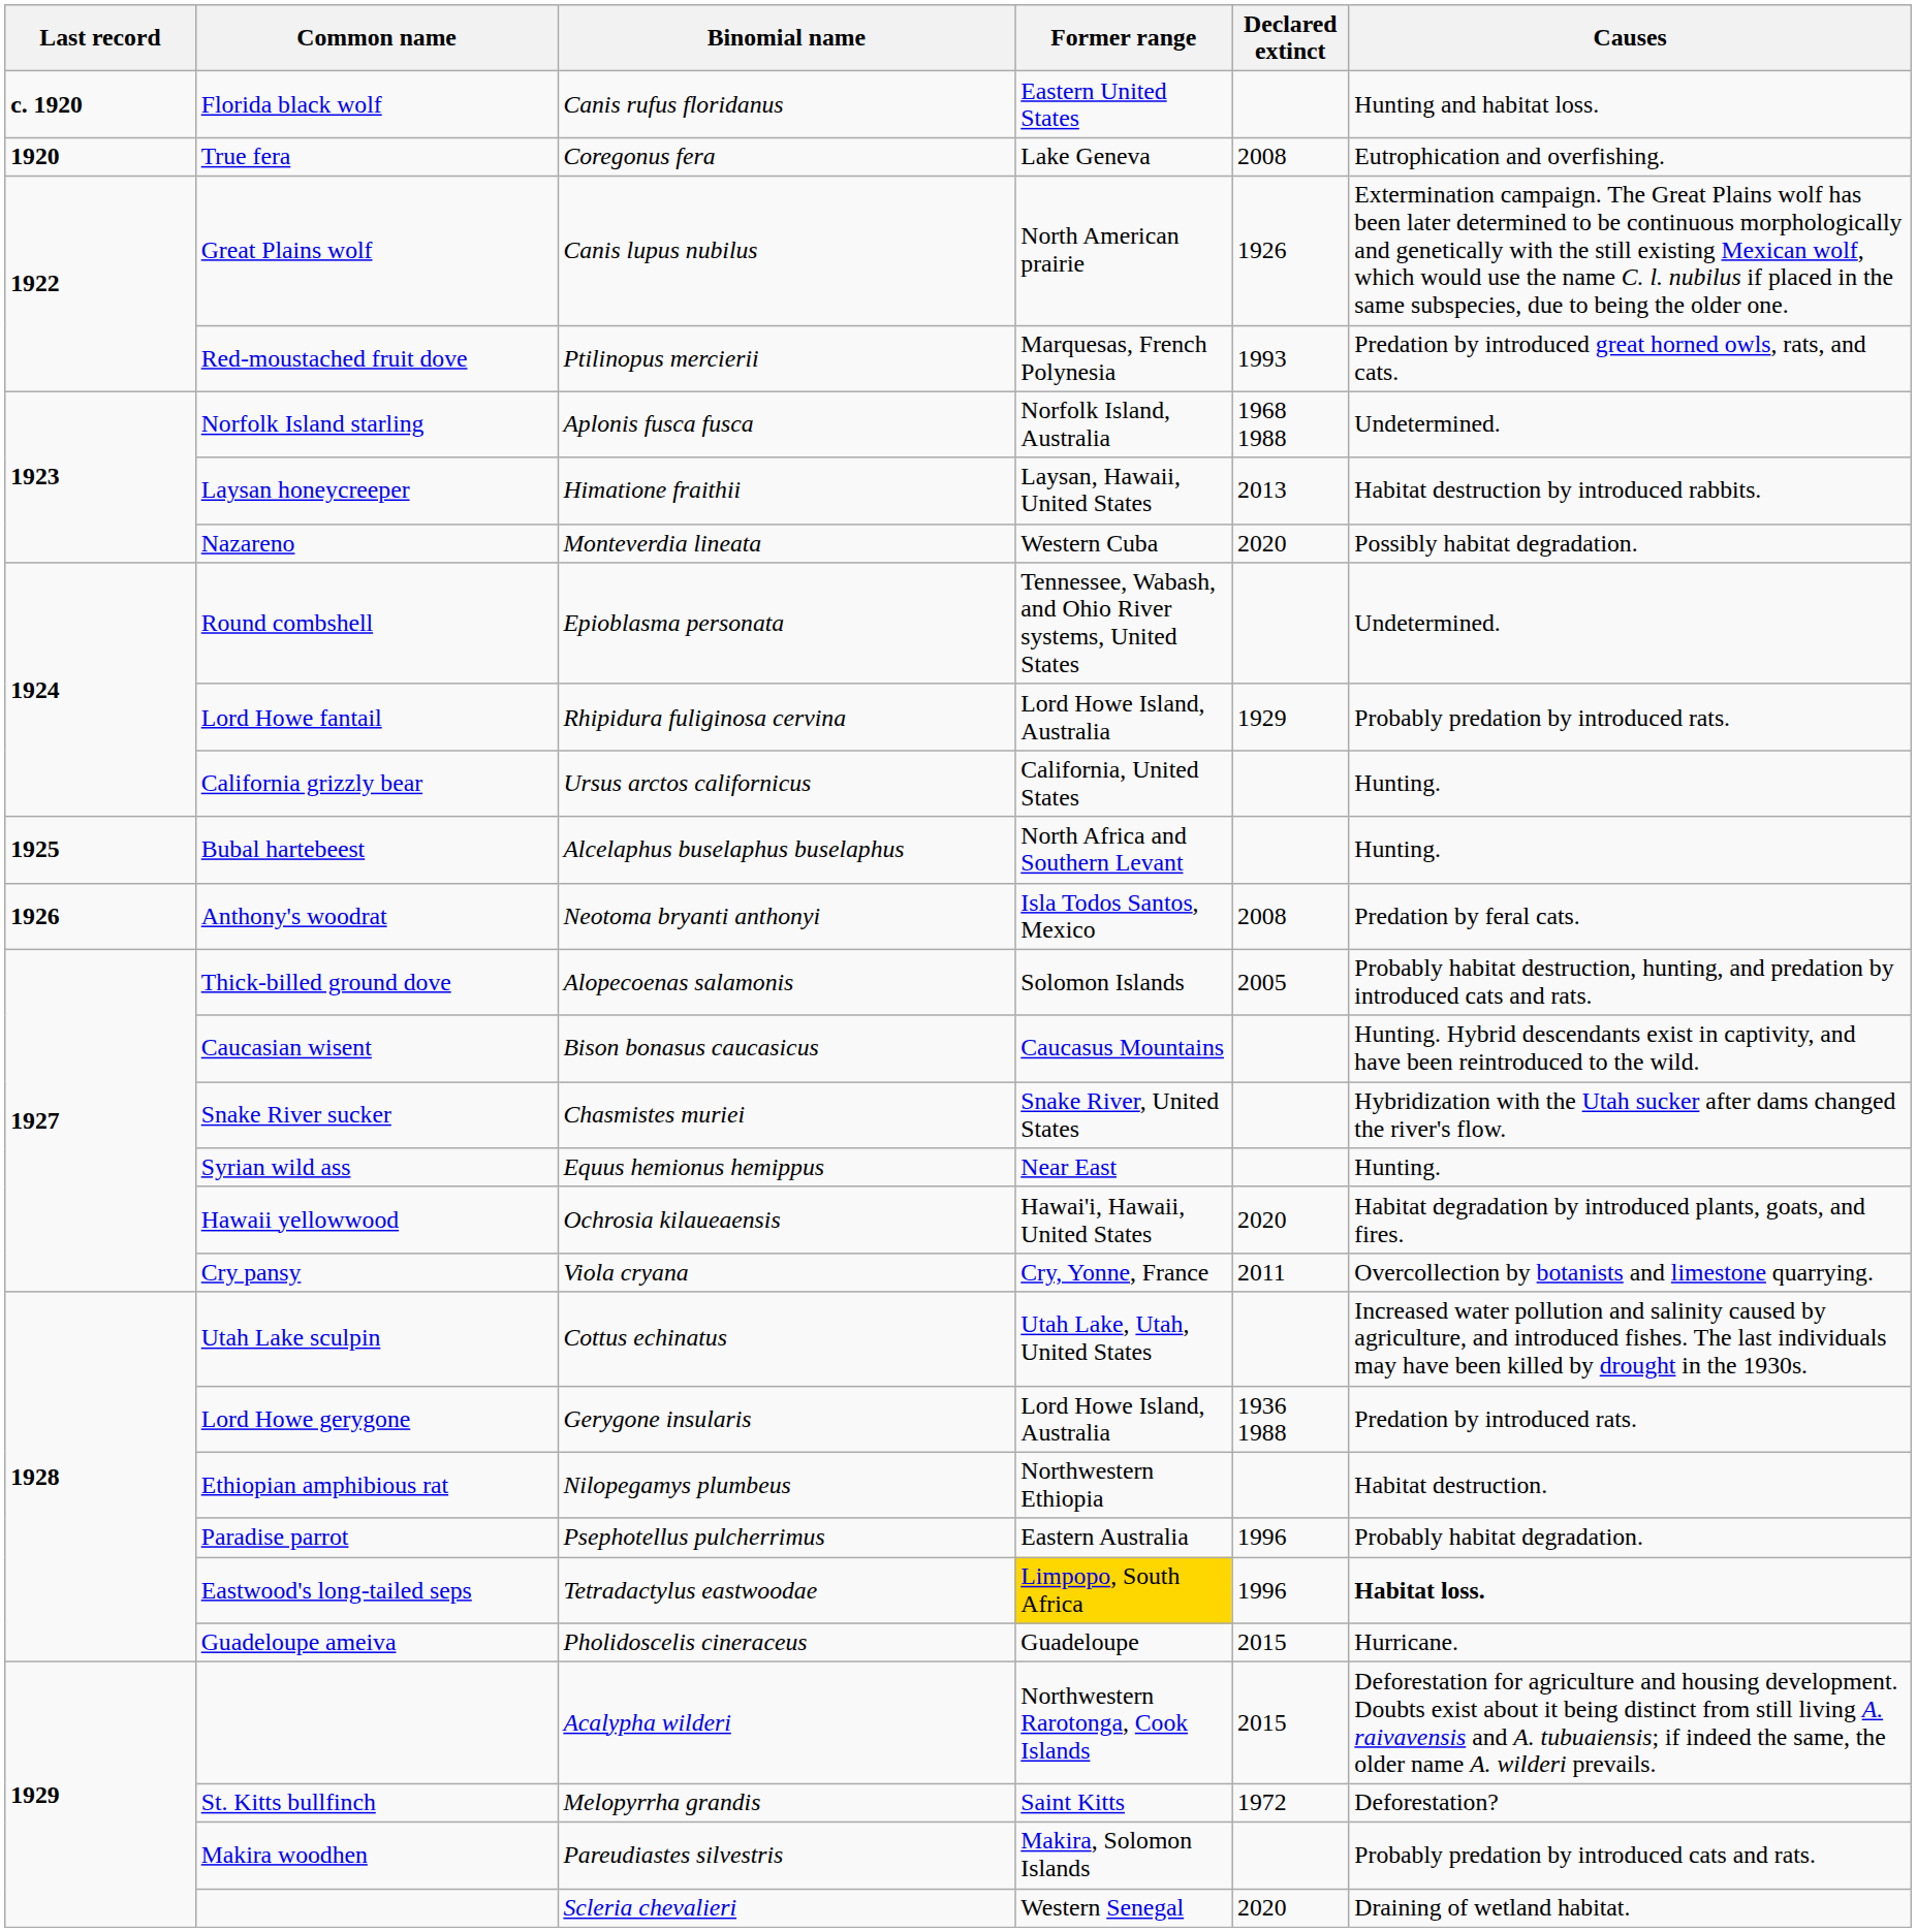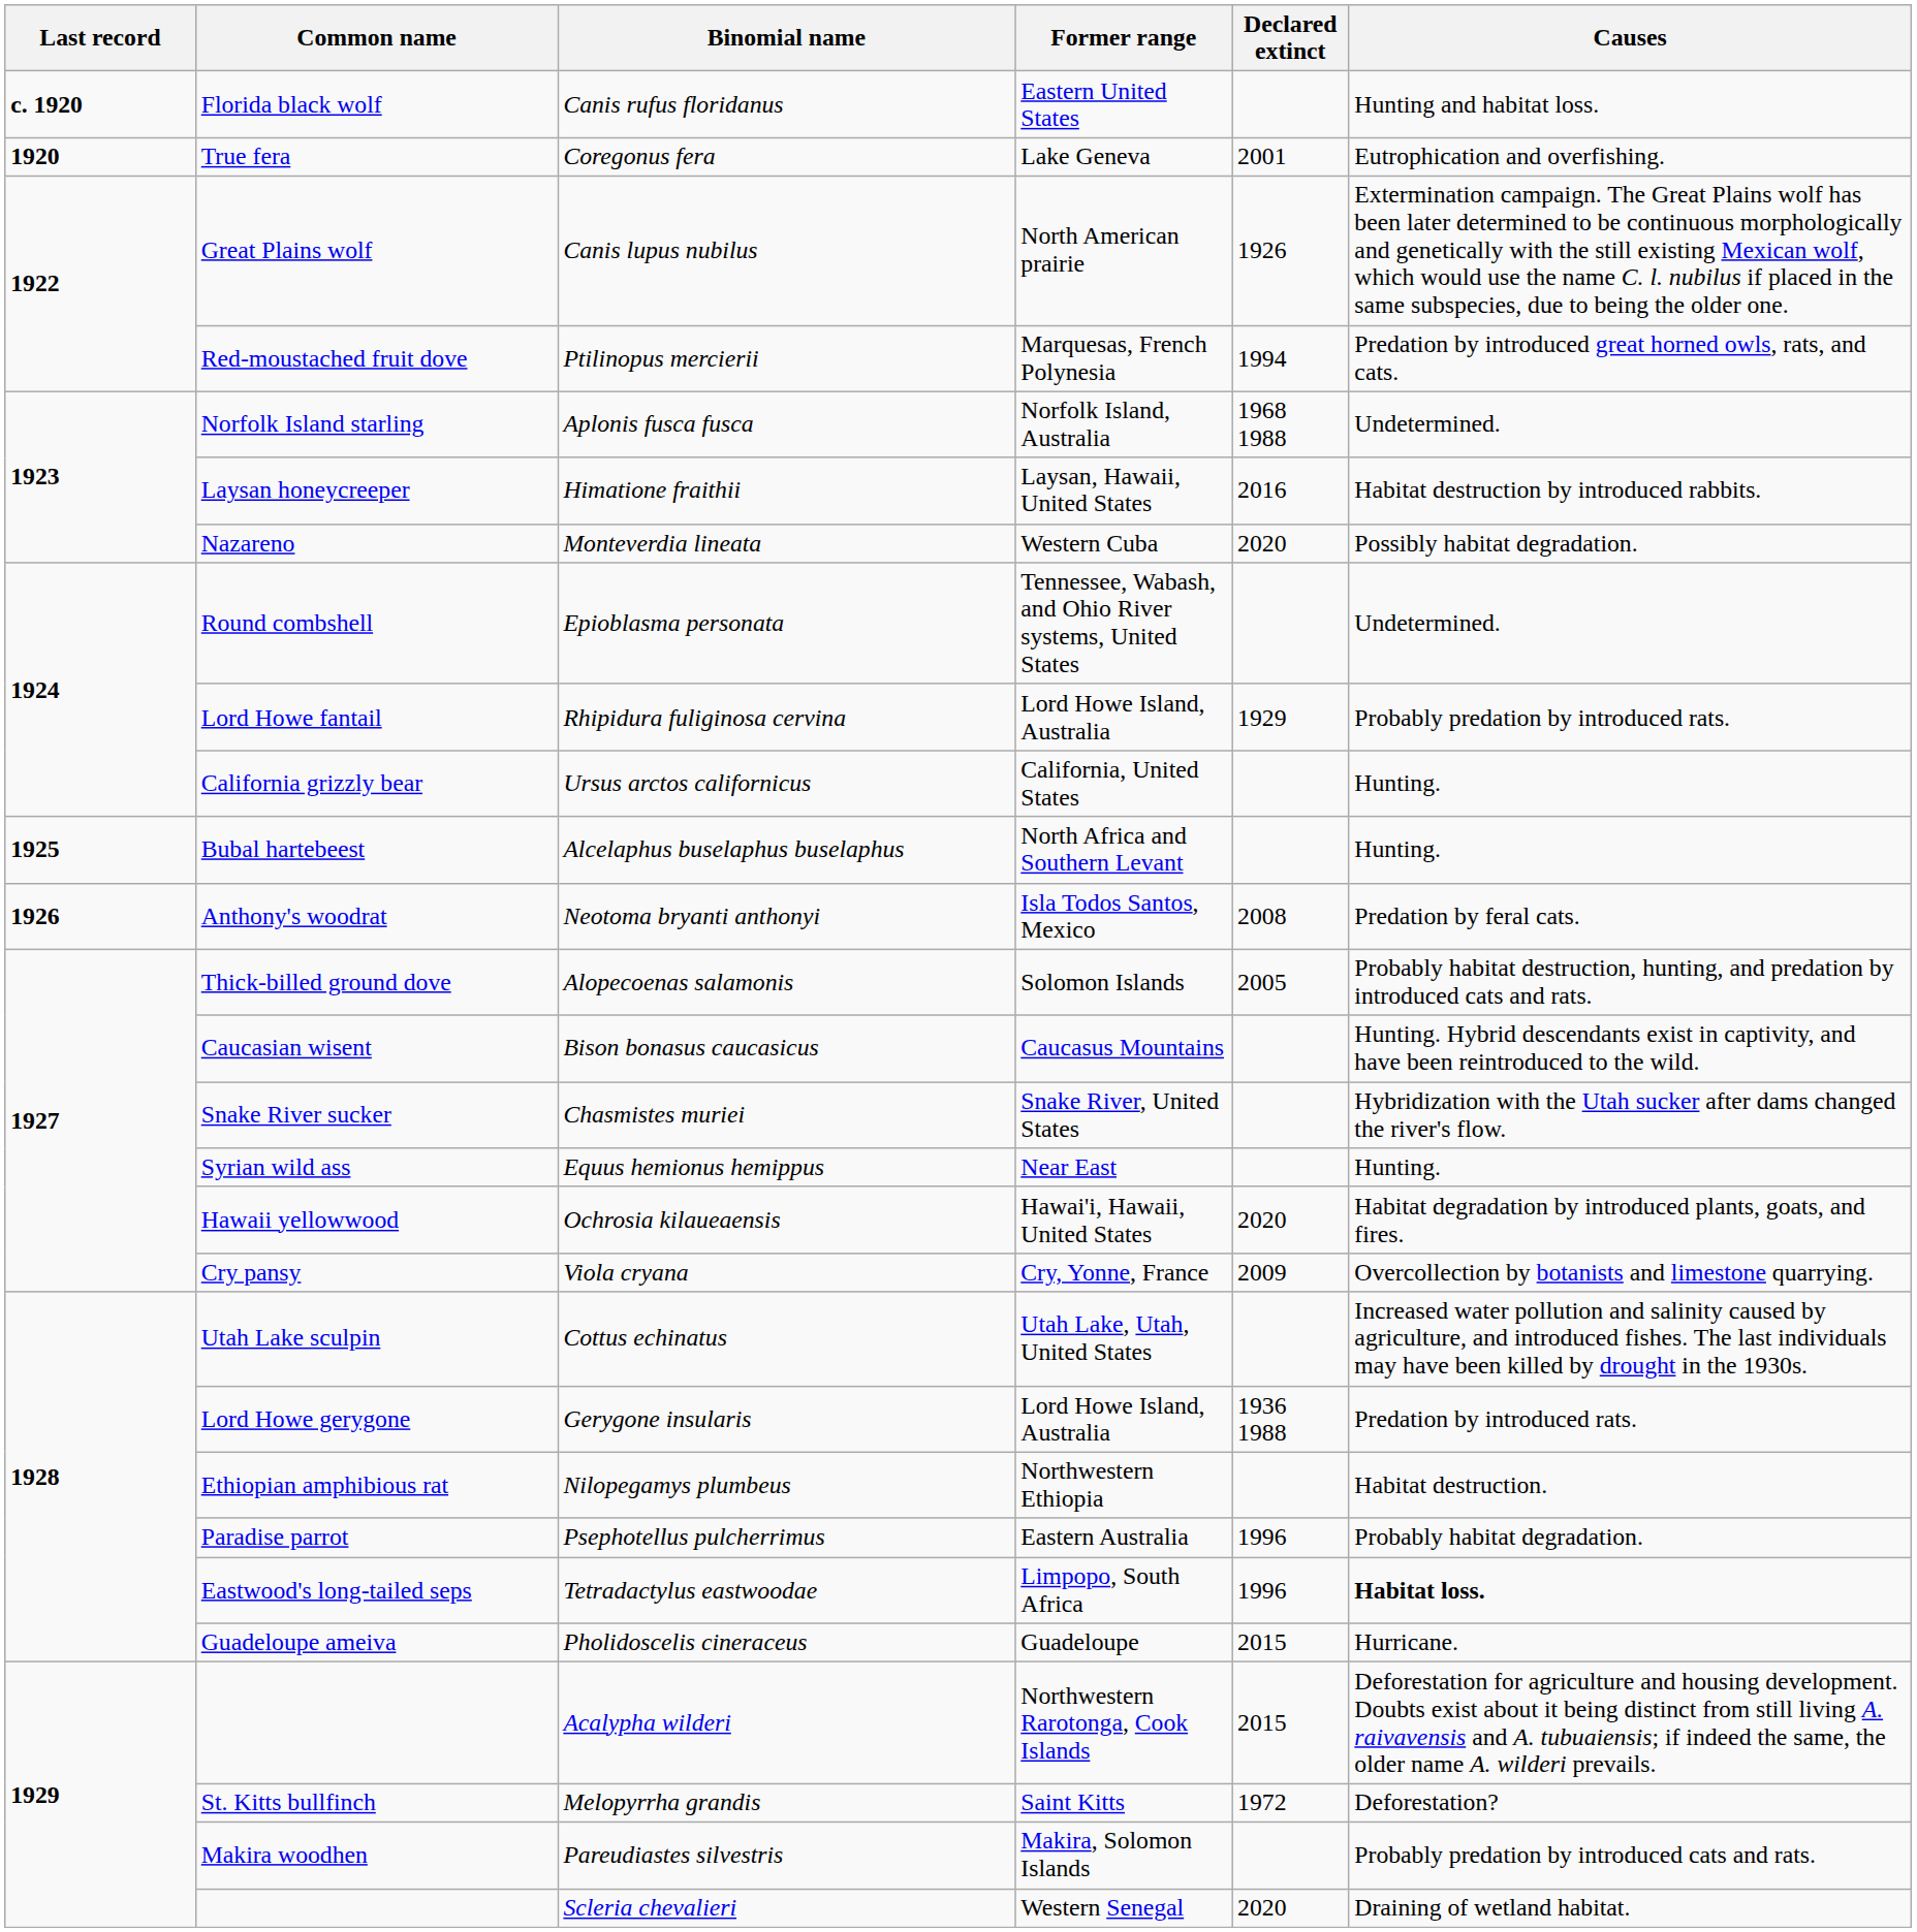Coregonus fera | Declared extinct: 2008 -> 2001
Ptilinopus mercierii | Declared extinct: 1993 -> 1994
Himatione fraithii | Declared extinct: 2013 -> 2016
Viola cryana | Declared extinct: 2011 -> 2009
Tetradactylus eastwoodae | Former range: gold background -> no background
